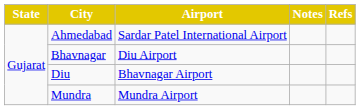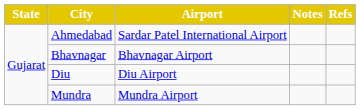Bhavnagar | Airport: Diu Airport -> Bhavnagar Airport
Diu | Airport: Bhavnagar Airport -> Diu Airport
